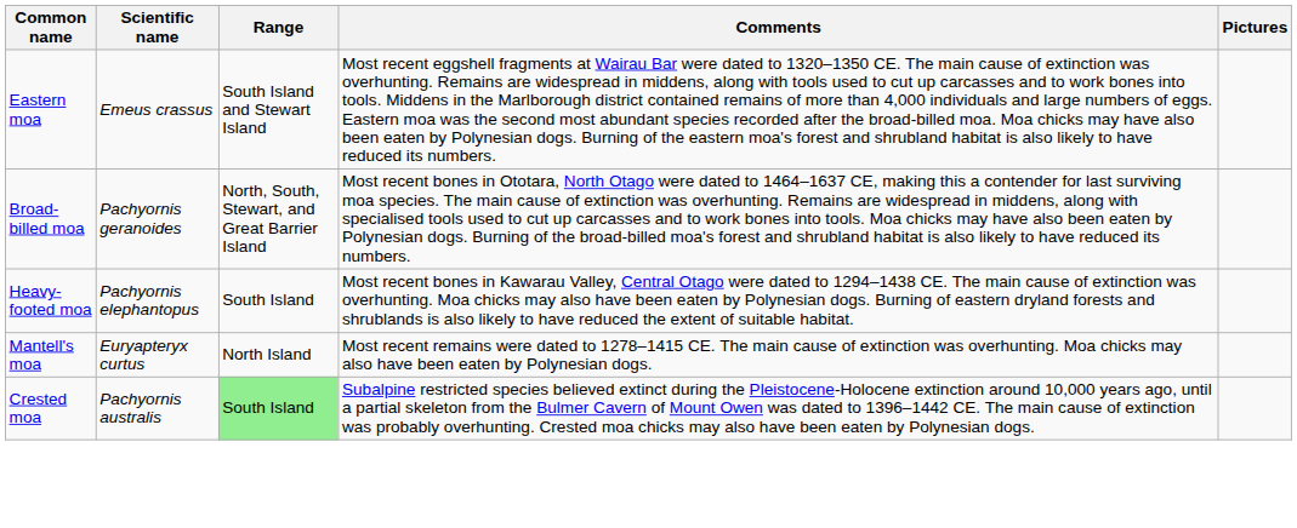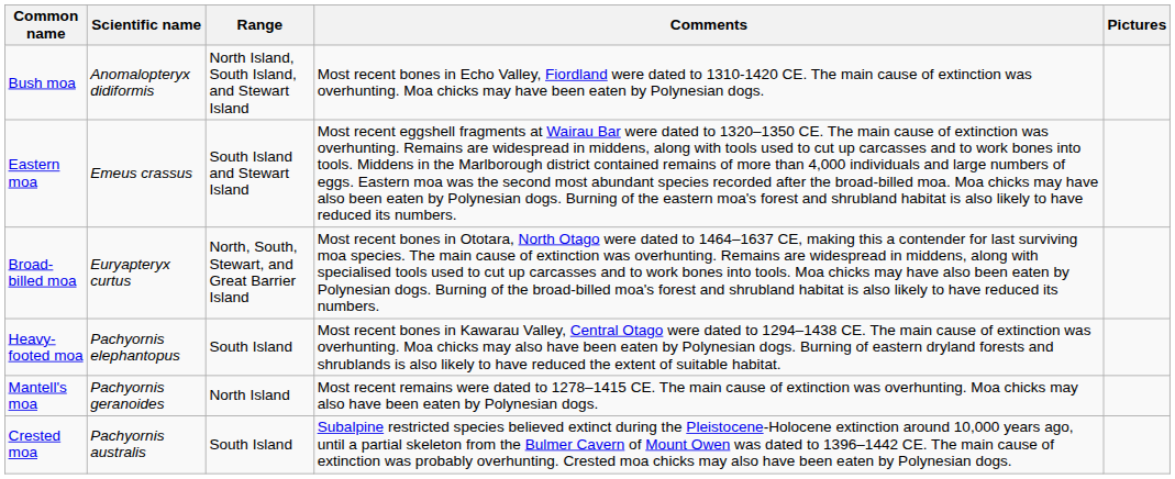+ row: Bush moa | Anomalopteryx didiformis | North Island, South Island, and Stewart Island | Most recent bones in Echo Valley, Fiordland were dated to 1310-1420 CE. The main cause of extinction was overhunting. Moa chicks may have been eaten by Polynesian dogs.
Broad-billed moa | Scientific name: Pachyornis geranoides -> Euryapteryx curtus
Mantell's moa | Scientific name: Euryapteryx curtus -> Pachyornis geranoides
Crested moa | Range: lightgreen background -> no background
